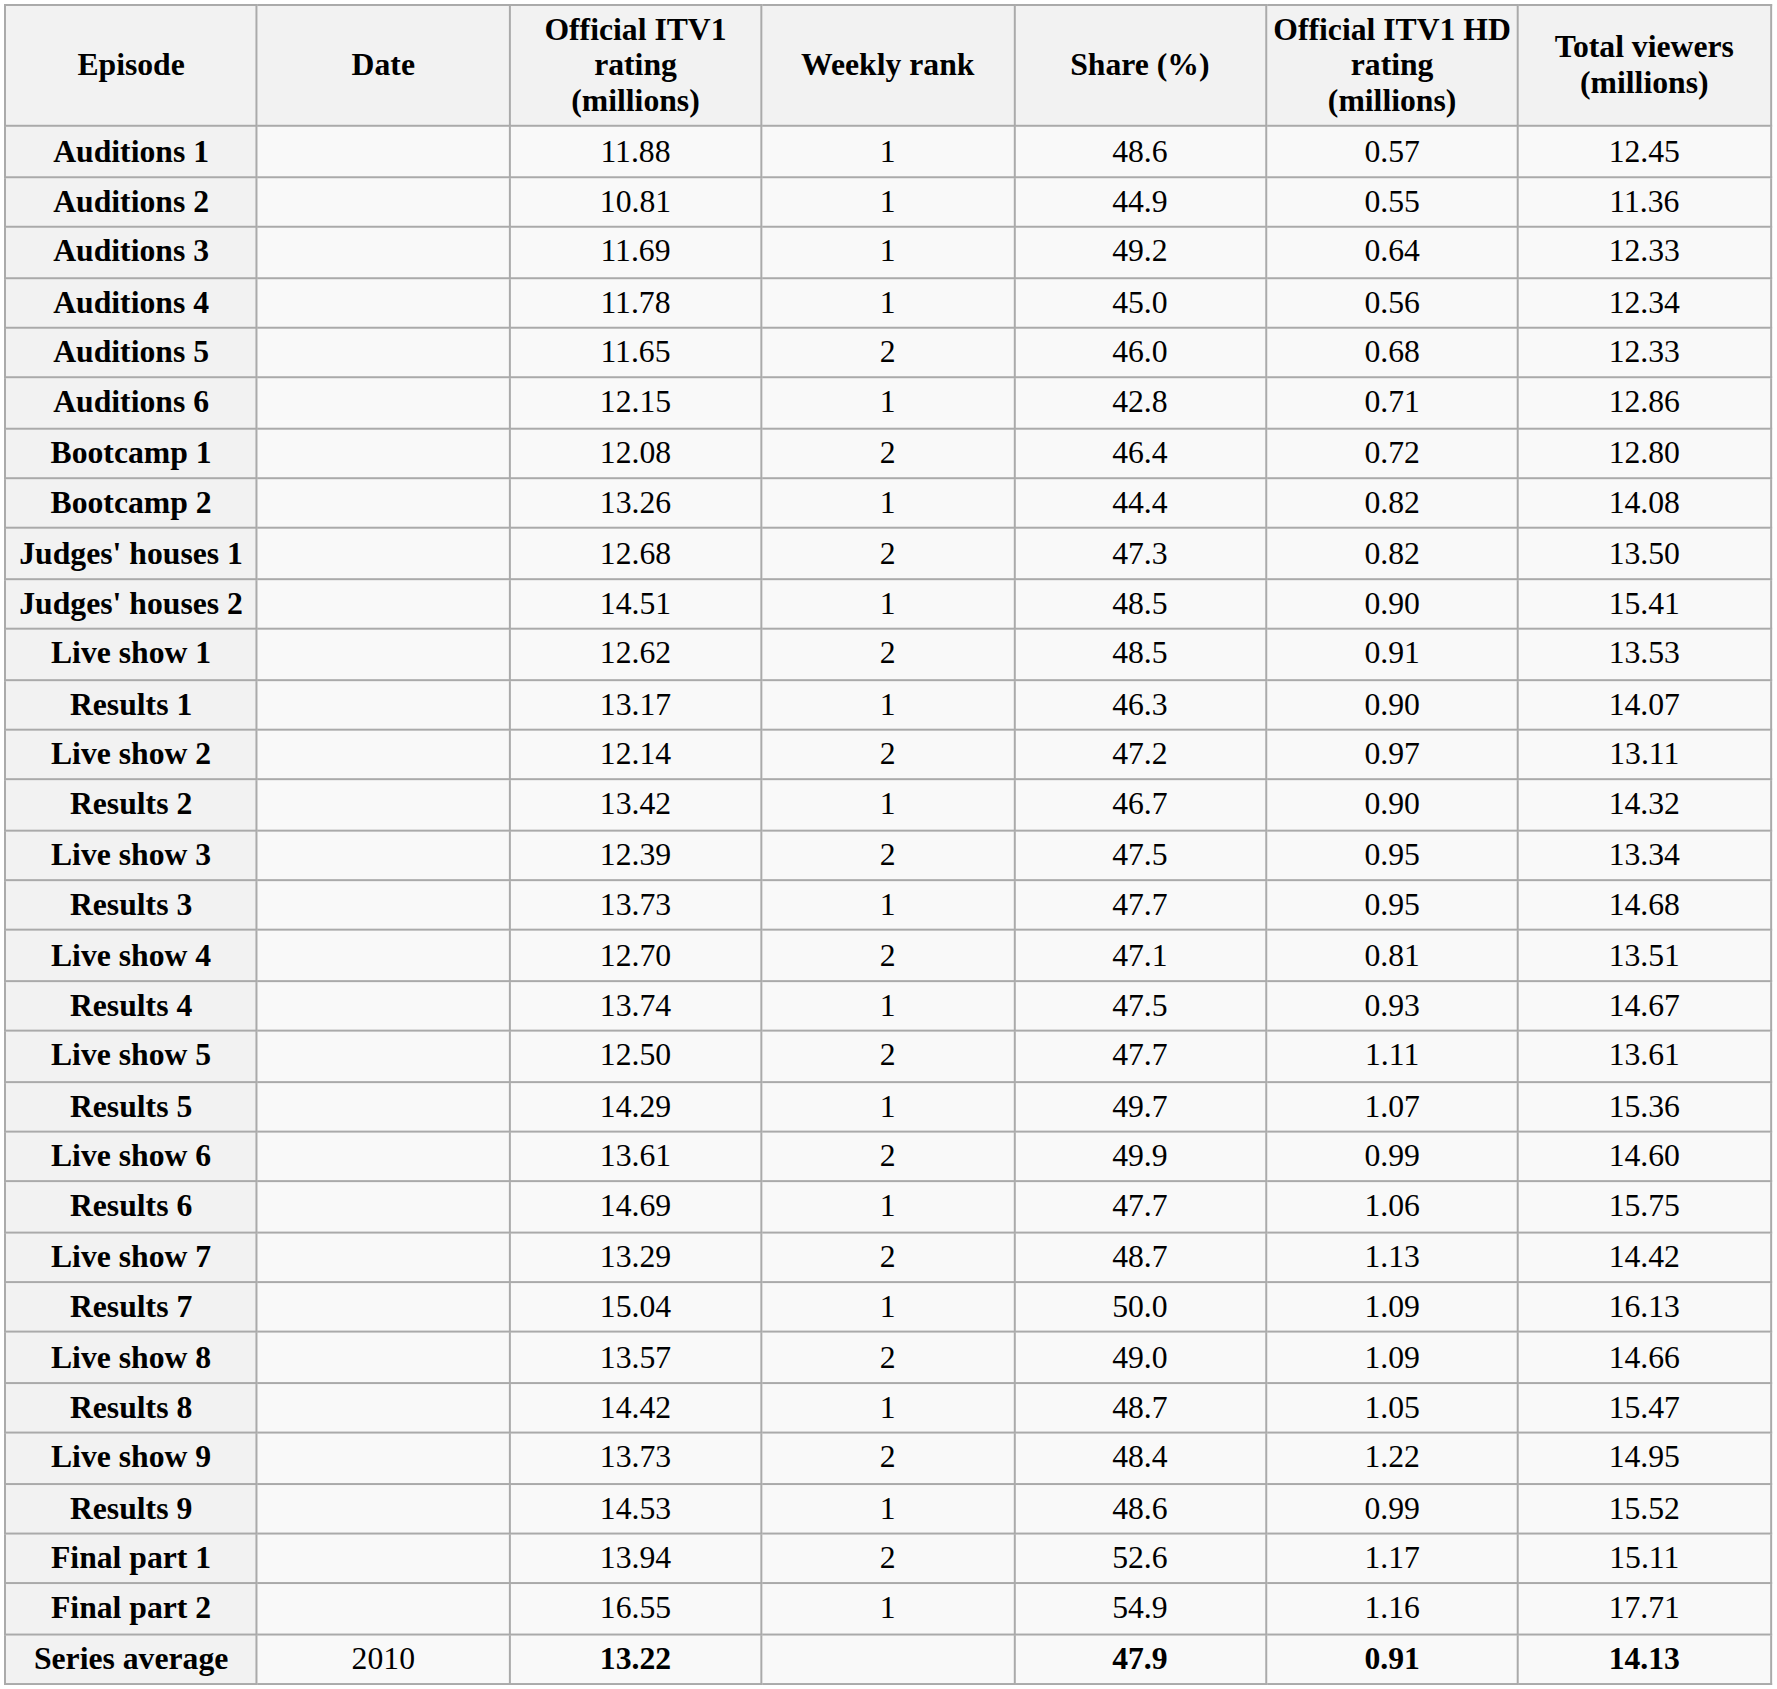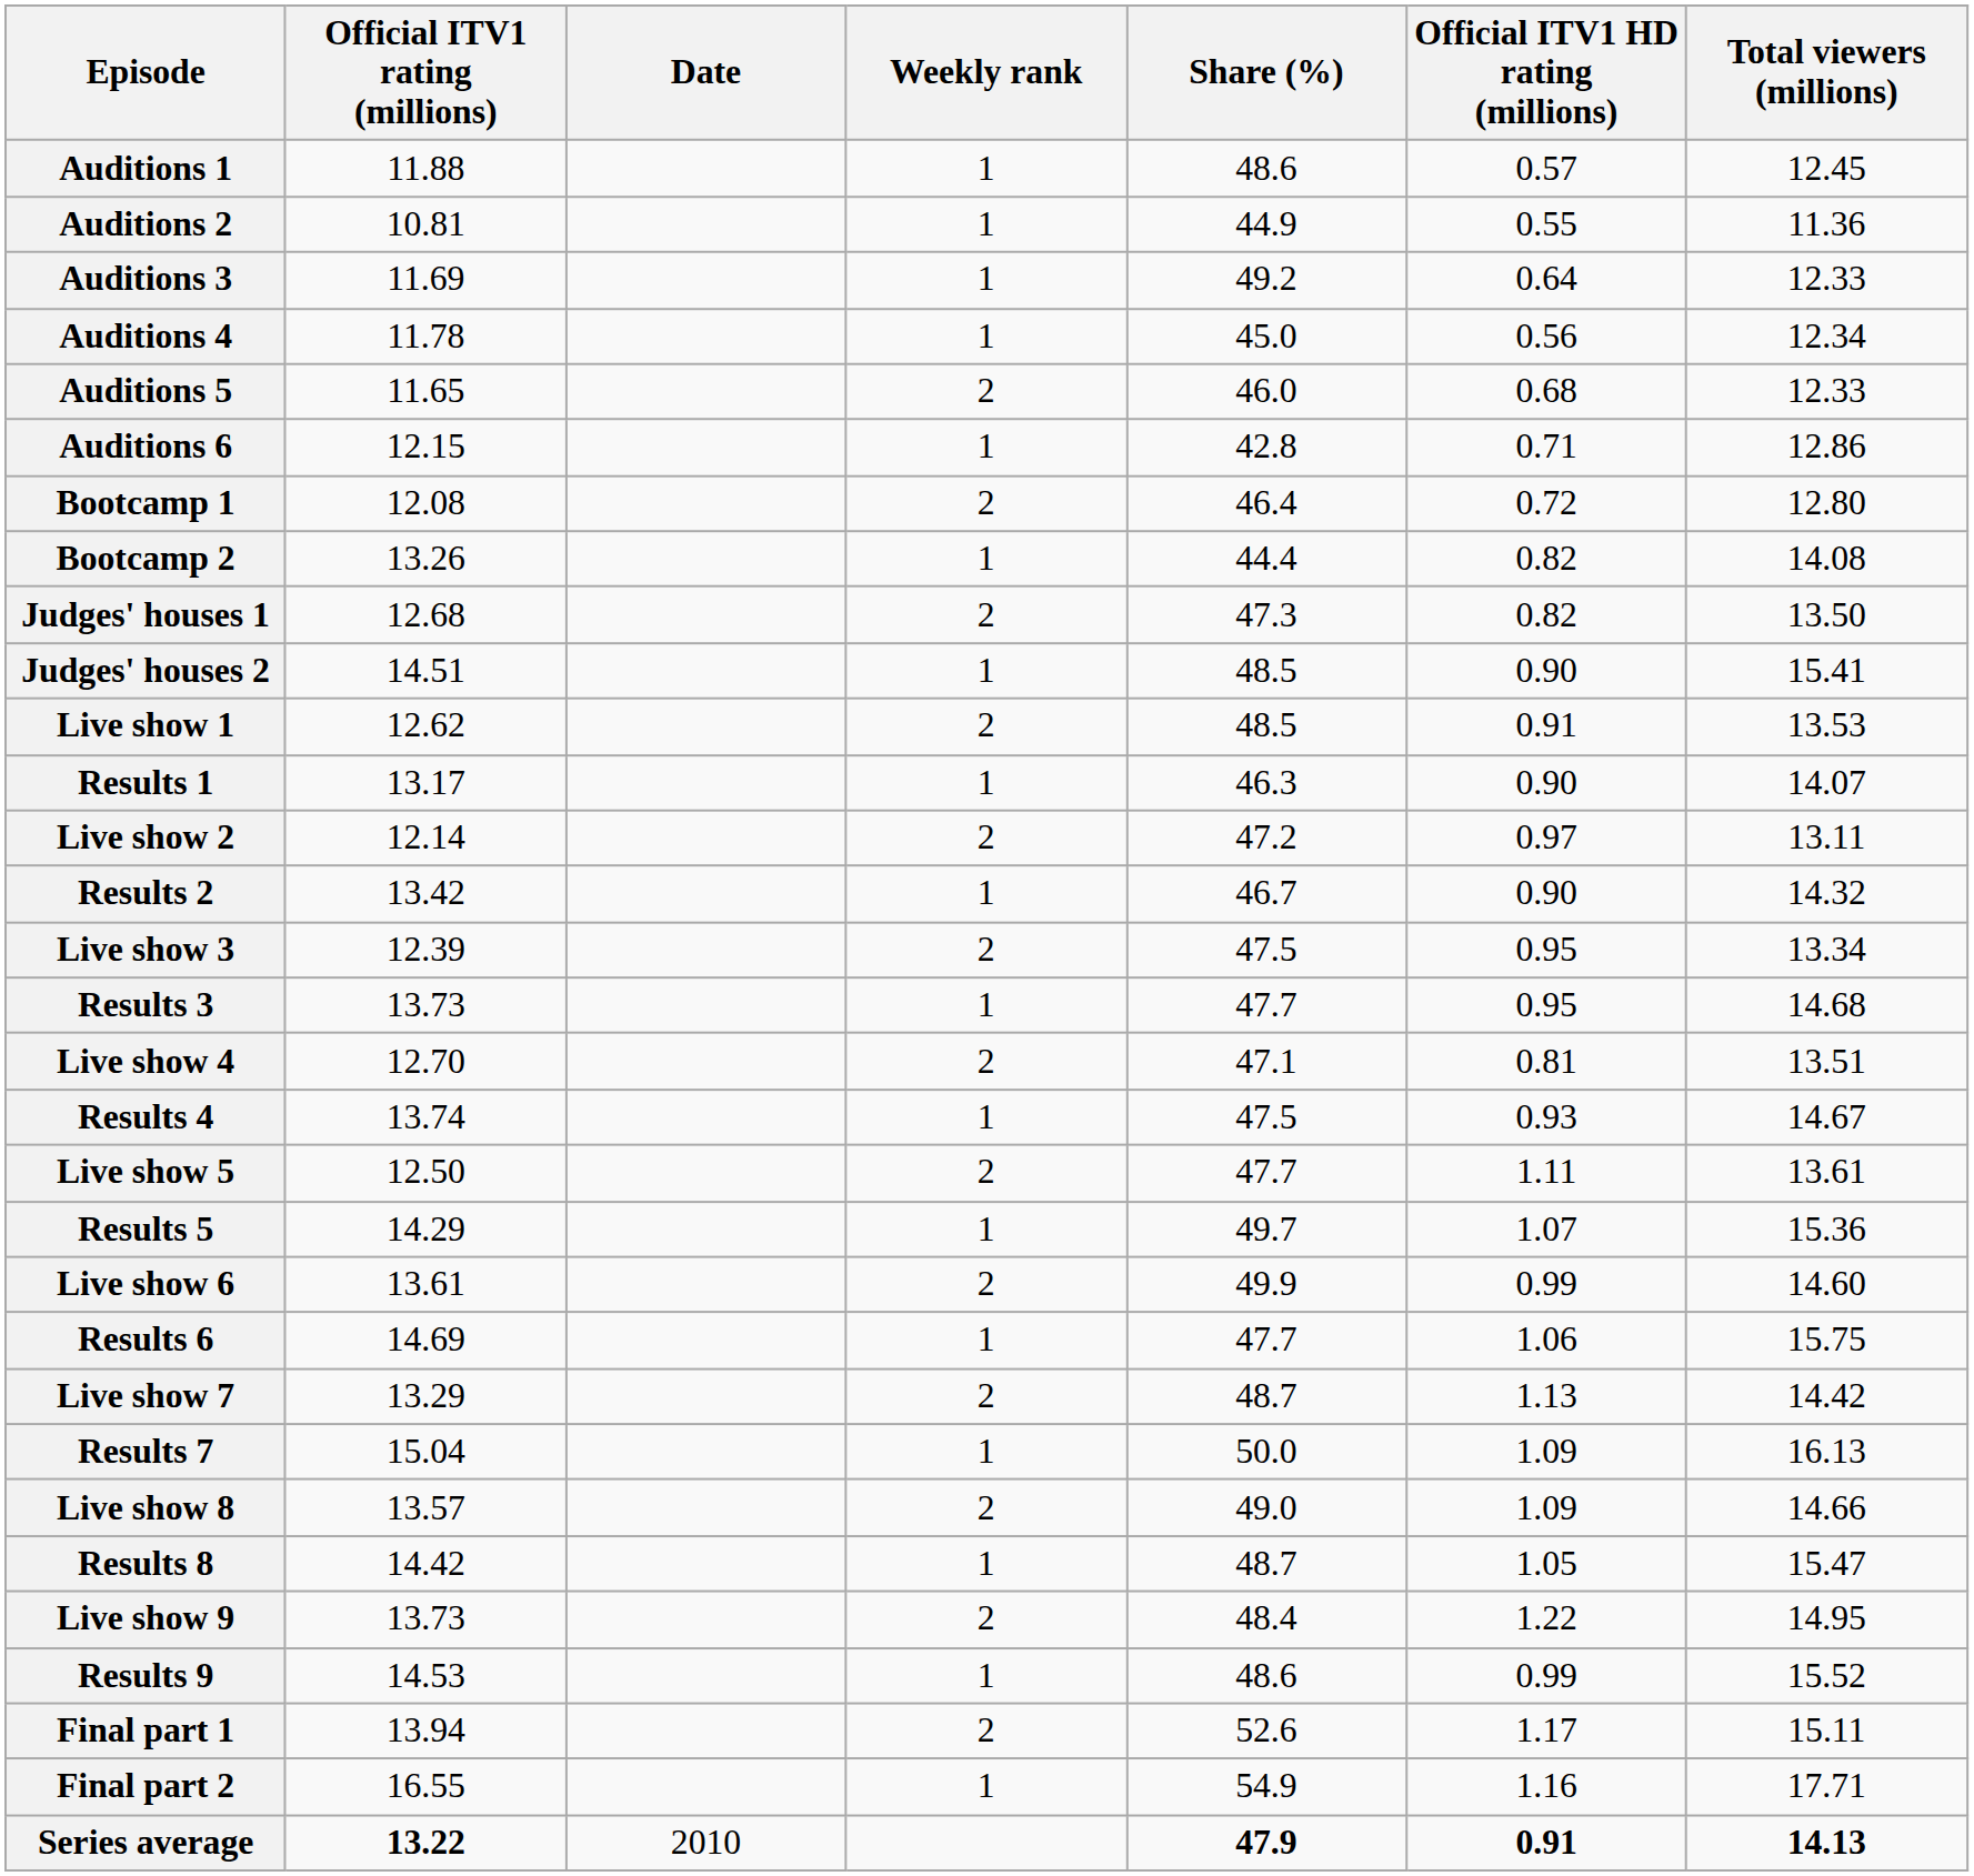columns swapped: Date <-> Official ITV1 rating (millions)
